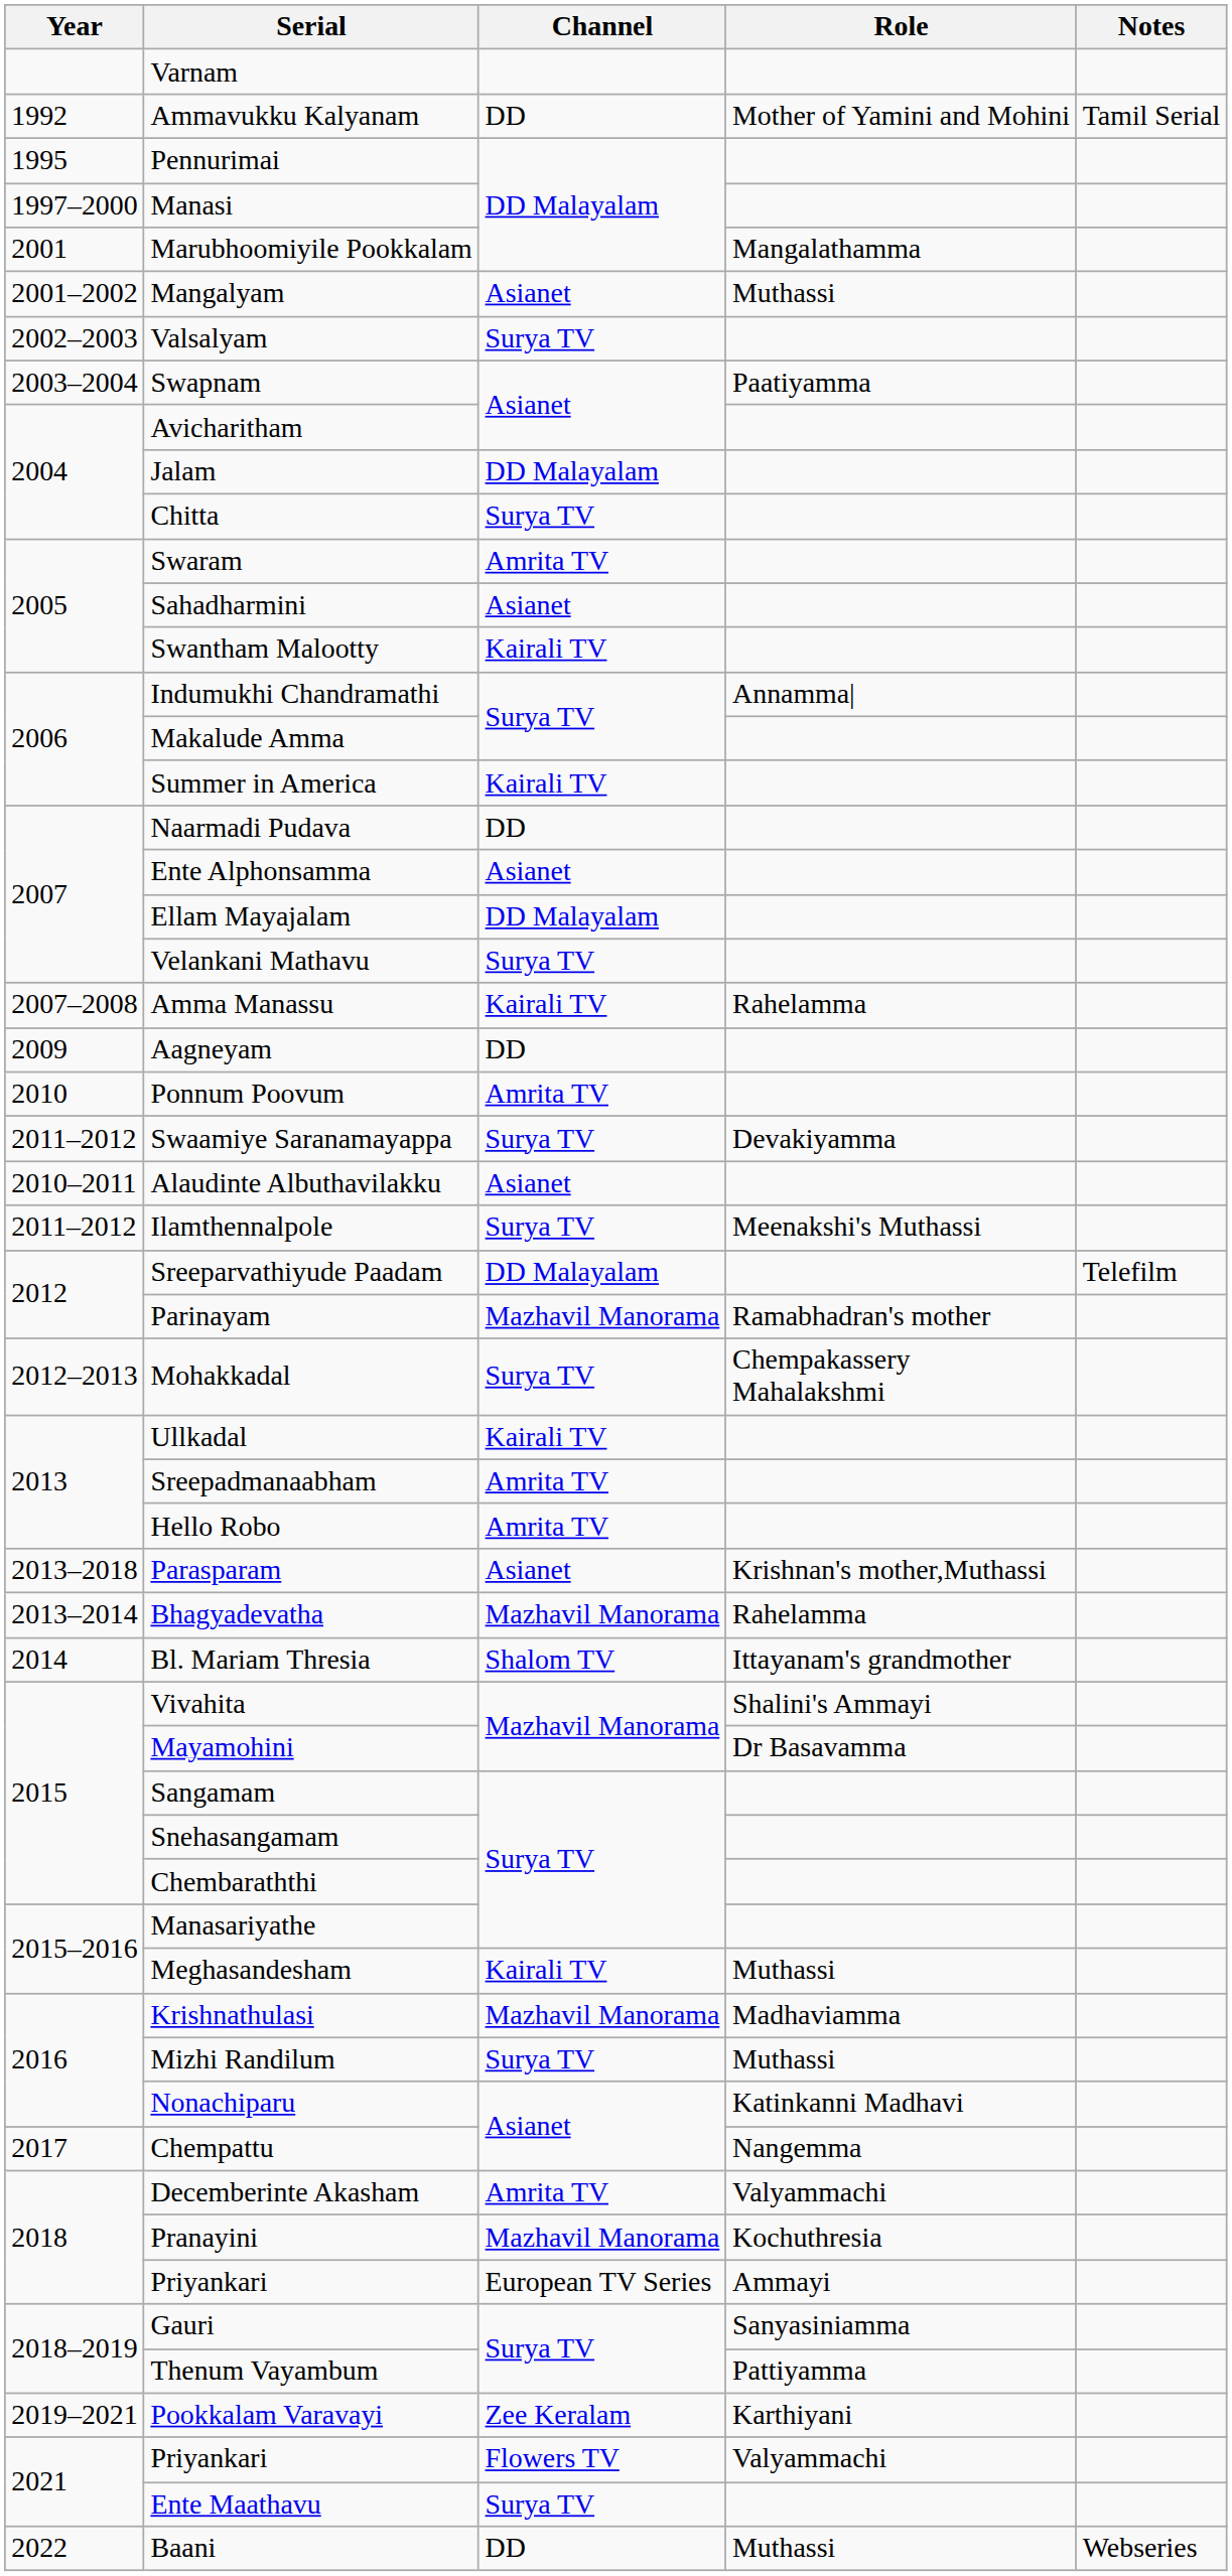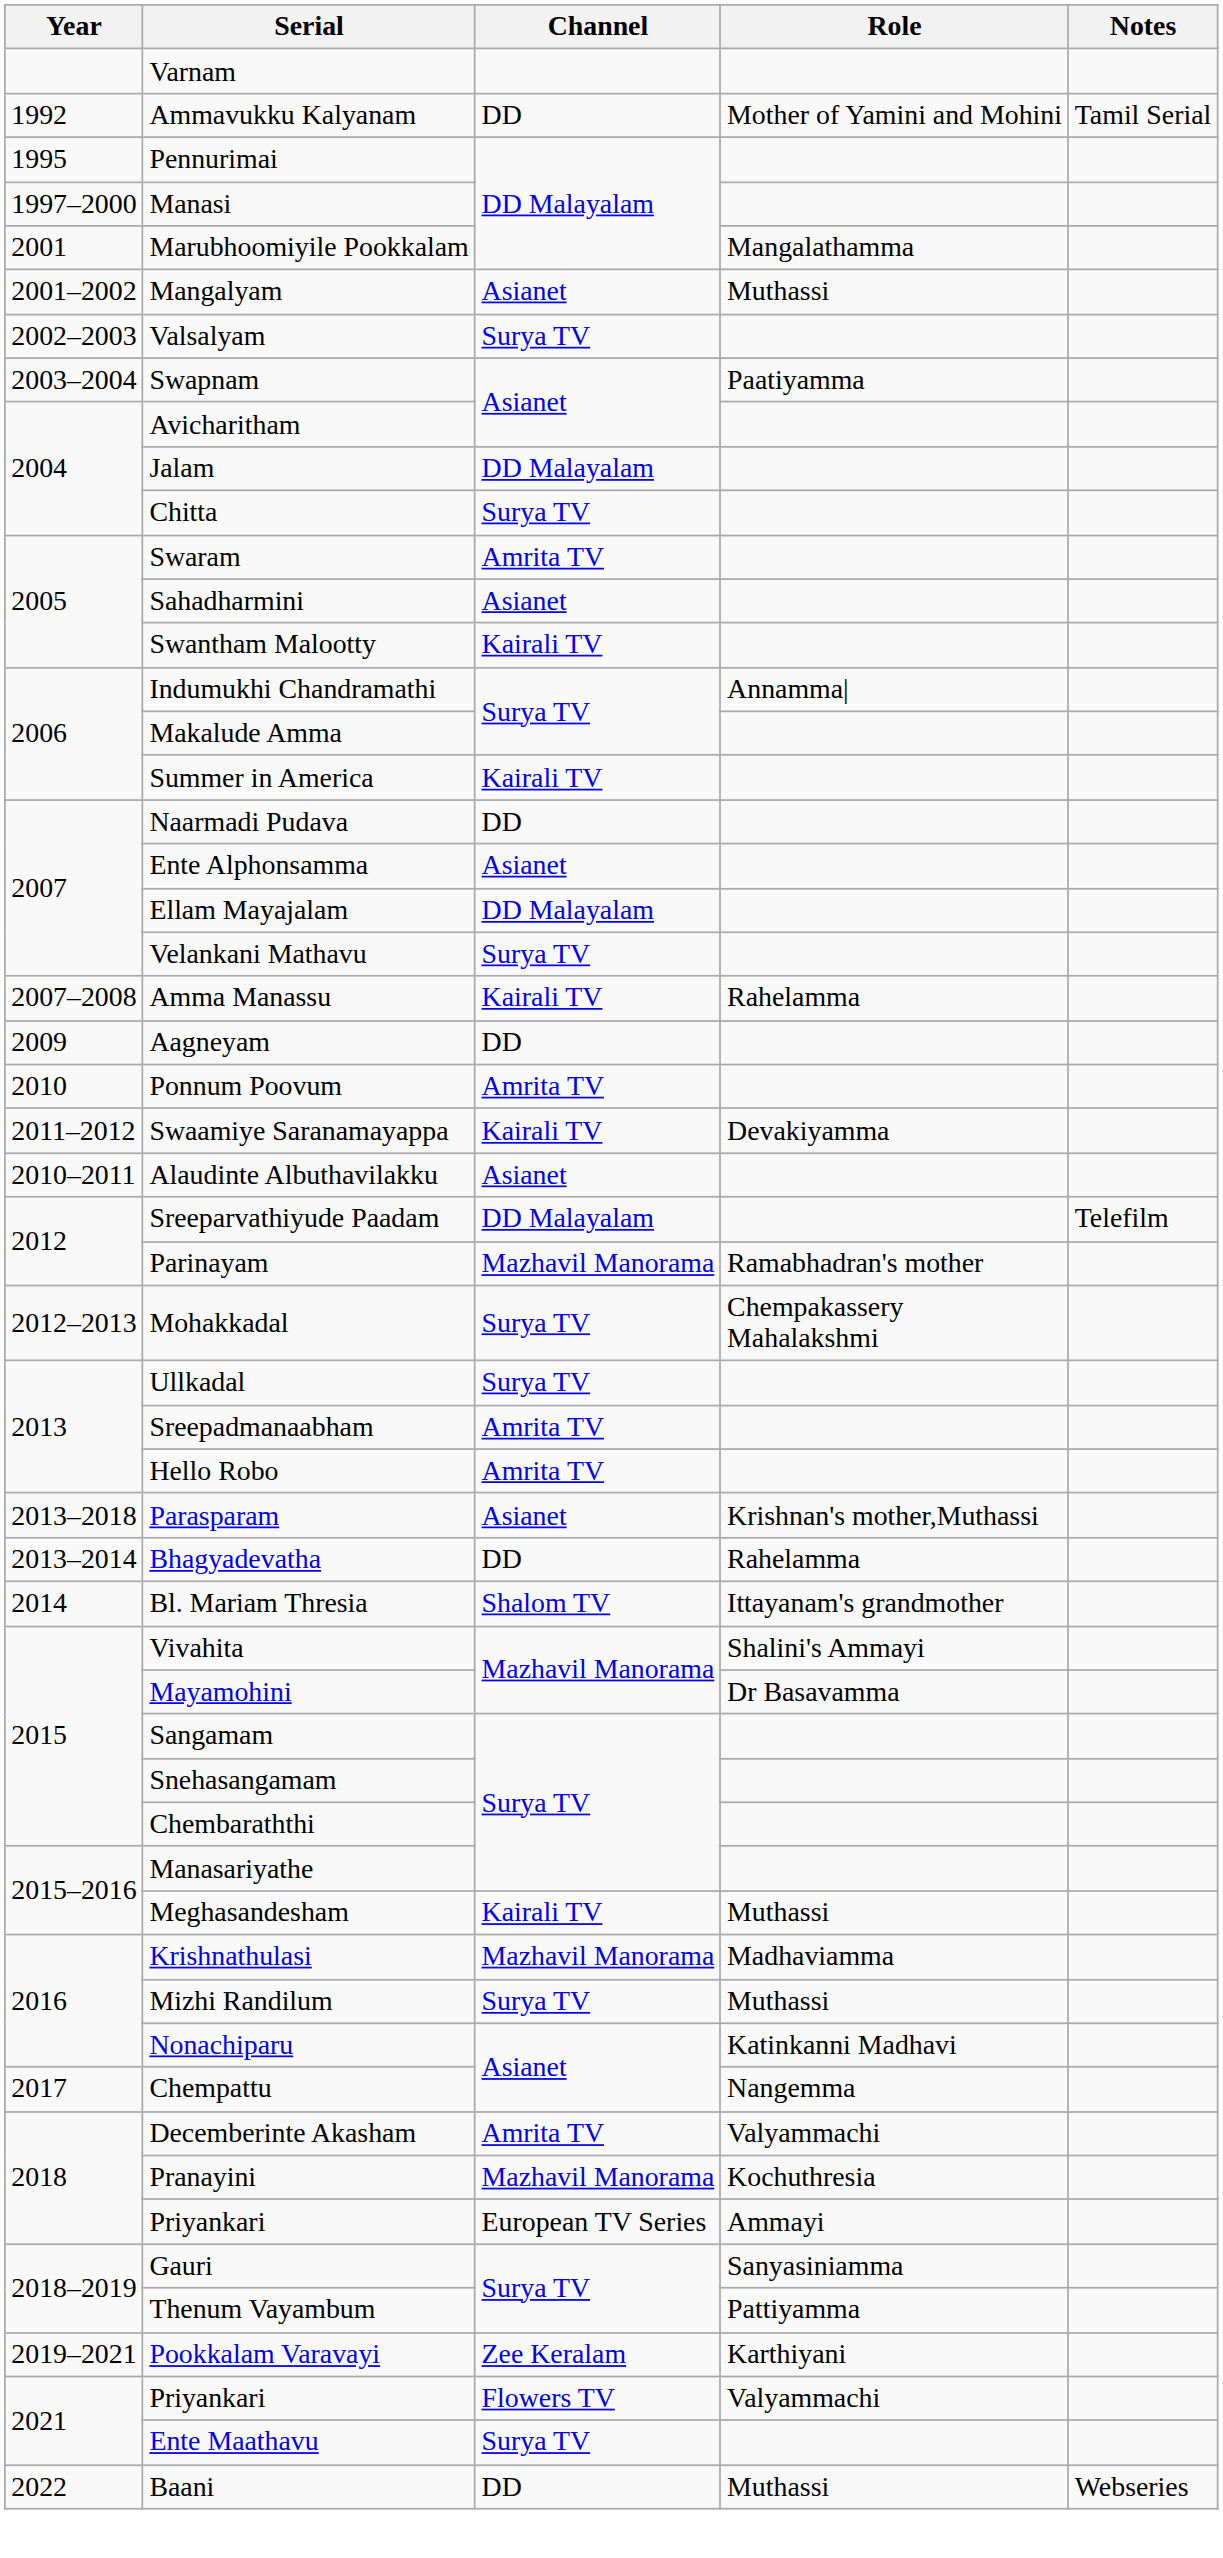Swaamiye Saranamayappa | Channel: Surya TV -> Kairali TV
- row: 2011–2012 | Ilamthennalpole | Surya TV | Meenakshi's Muthassi
Ullkadal | Channel: Kairali TV -> Surya TV
Bhagyadevatha | Channel: Mazhavil Manorama -> DD
